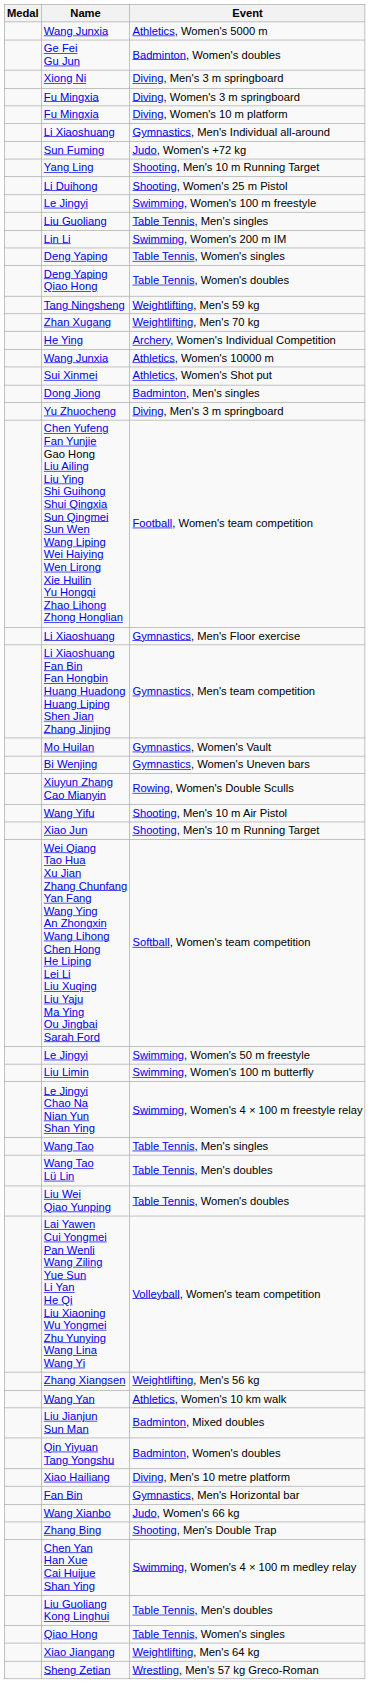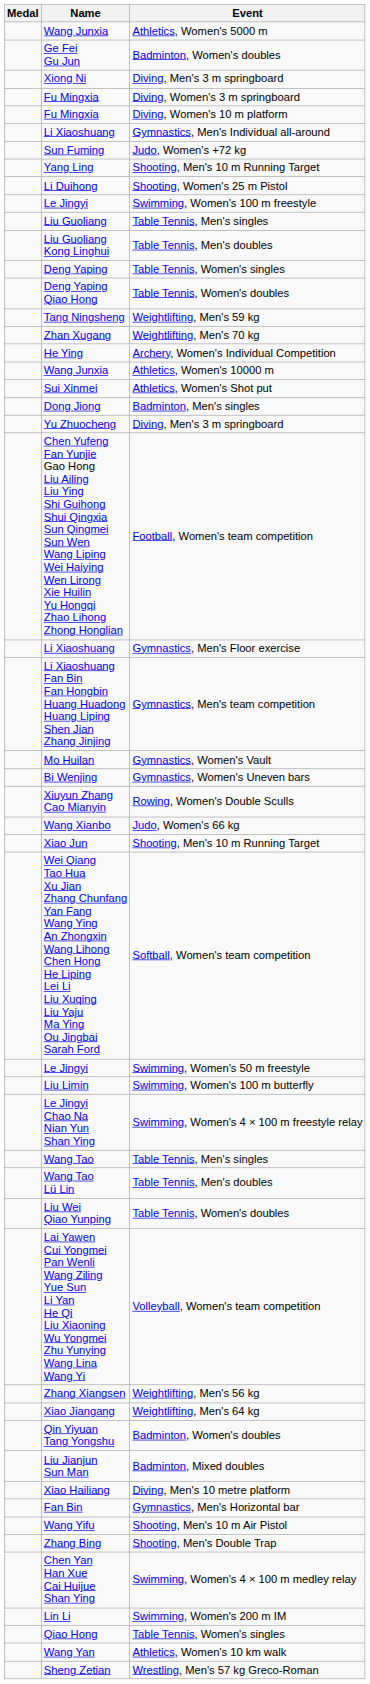rows swapped: Liu Guoliang Kong Linghui <-> Lin Li
rows swapped: Wang Yifu <-> Wang Xianbo
rows swapped: Wang Yan <-> Xiao Jiangang
rows swapped: Qin Yiyuan Tang Yongshu <-> Liu Jianjun Sun Man
